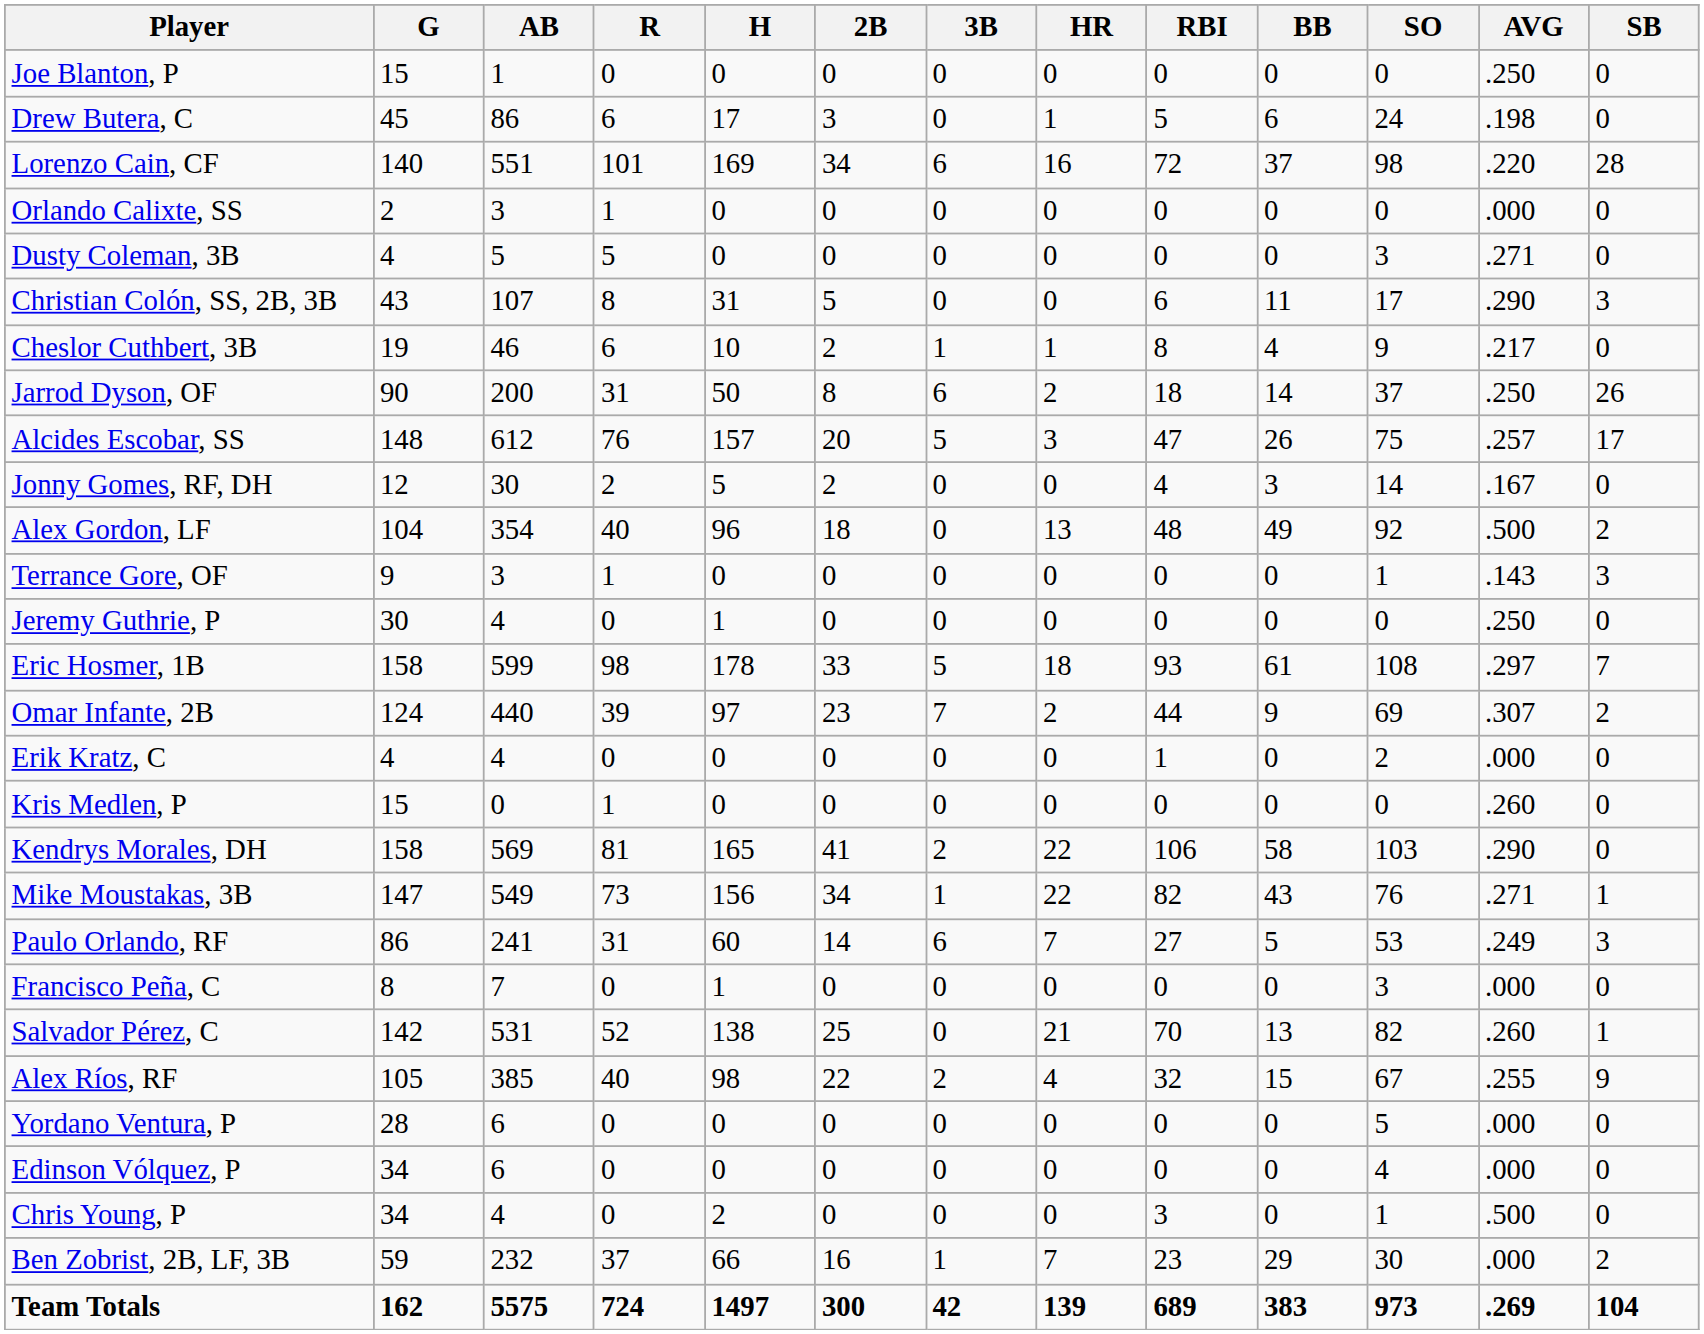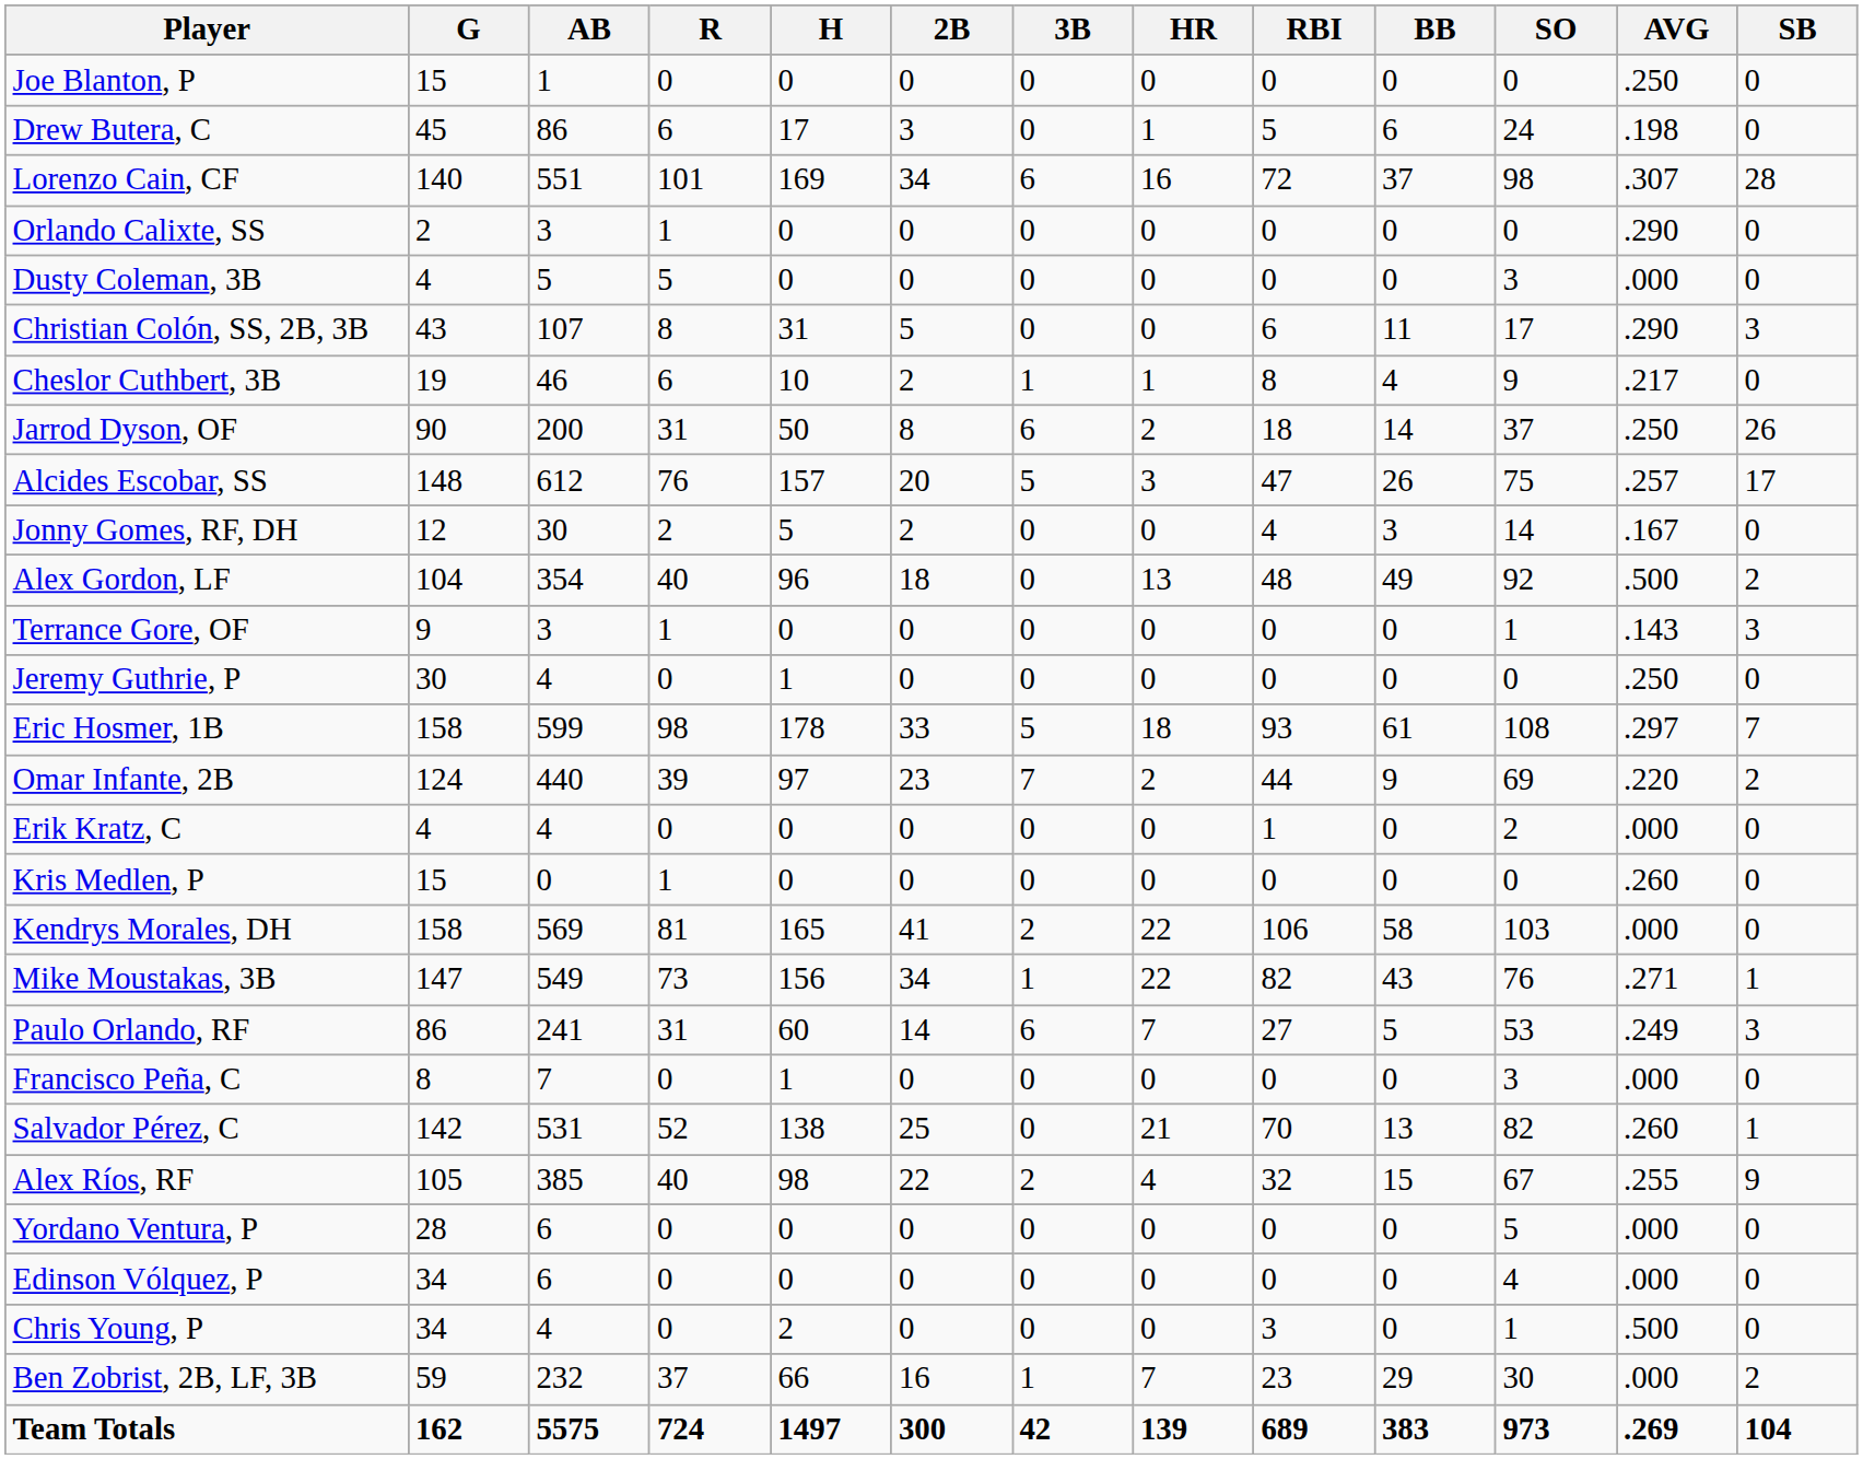Lorenzo Cain, CF | AVG: .220 -> .307
Orlando Calixte, SS | AVG: .000 -> .290
Dusty Coleman, 3B | AVG: .271 -> .000
Omar Infante, 2B | AVG: .307 -> .220
Kendrys Morales, DH | AVG: .290 -> .000
